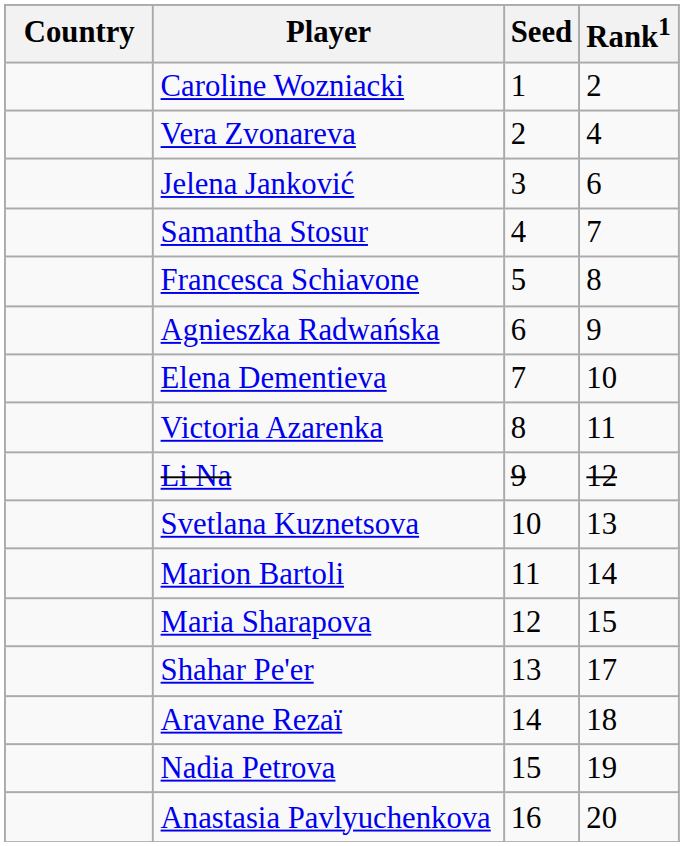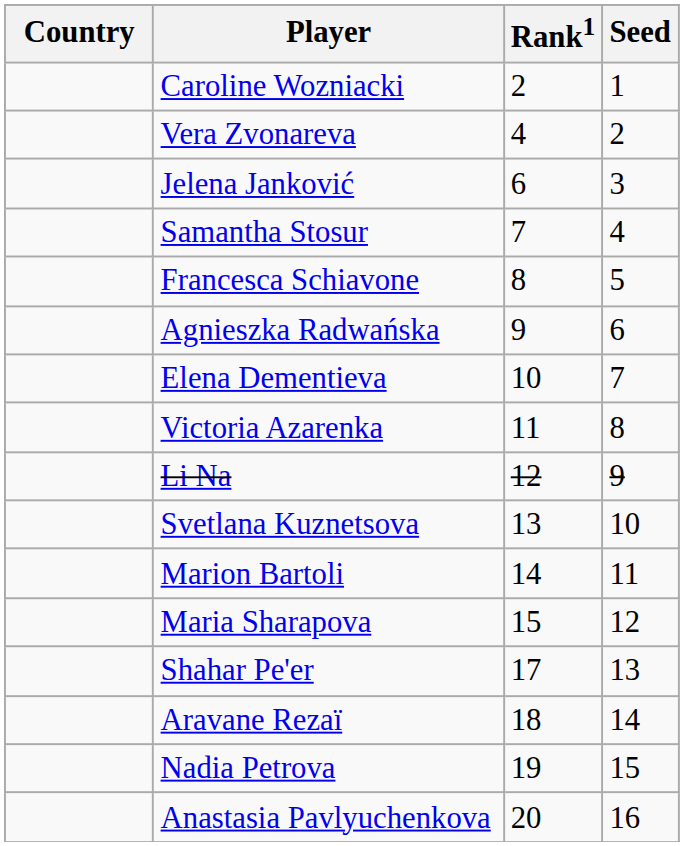columns swapped: Rank1 <-> Seed
